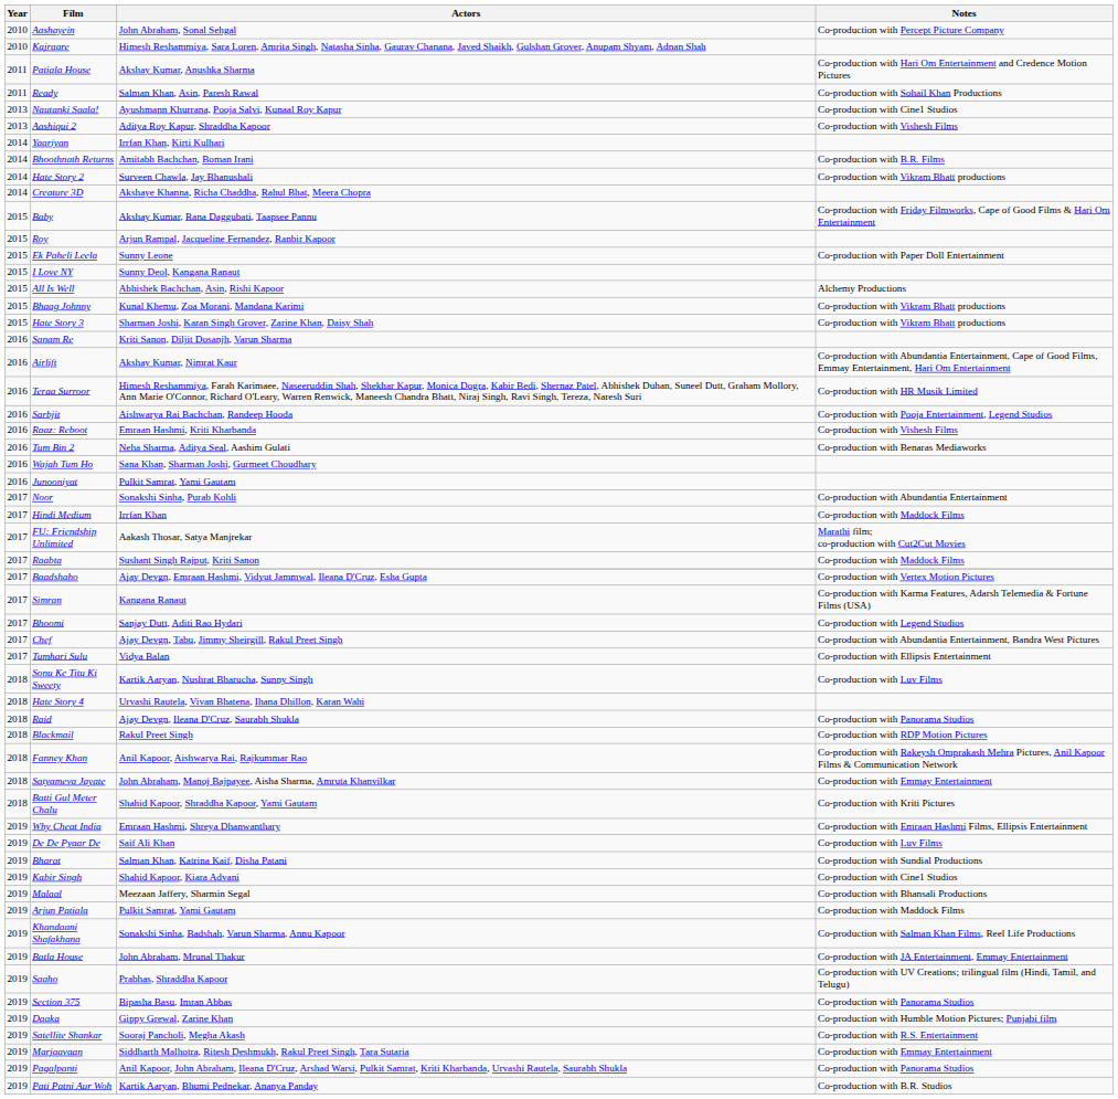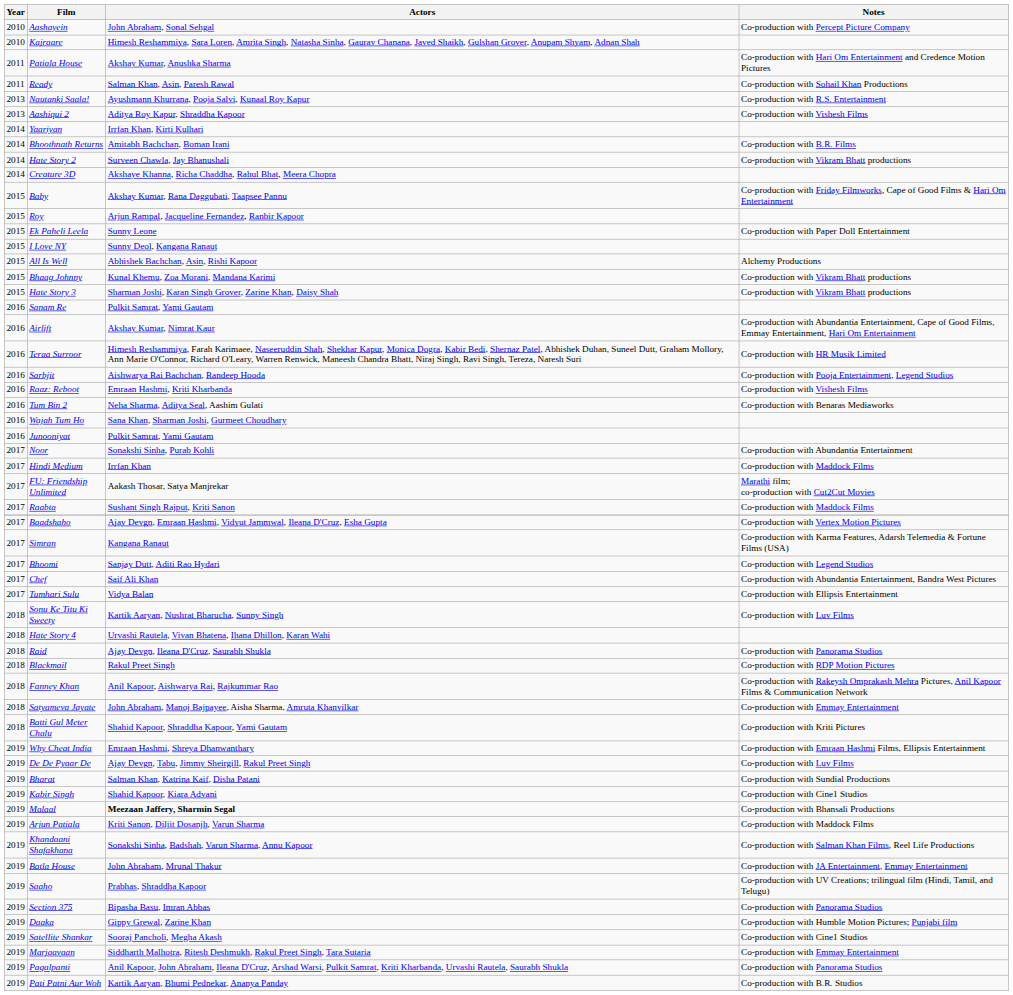Nautanki Saala! | Notes: Co-production with Cine1 Studios -> Co-production with R.S. Entertainment
Sanam Re | Actors: Kriti Sanon, Diljit Dosanjh, Varun Sharma -> Pulkit Samrat, Yami Gautam
Chef | Actors: Ajay Devgn, Tabu, Jimmy Sheirgill, Rakul Preet Singh -> Saif Ali Khan
De De Pyaar De | Actors: Saif Ali Khan -> Ajay Devgn, Tabu, Jimmy Sheirgill, Rakul Preet Singh
Malaal | Actors: normal -> bold
Arjun Patiala | Actors: Pulkit Samrat, Yami Gautam -> Kriti Sanon, Diljit Dosanjh, Varun Sharma
Satellite Shankar | Notes: Co-production with R.S. Entertainment -> Co-production with Cine1 Studios
